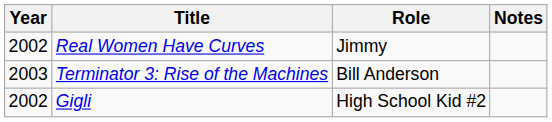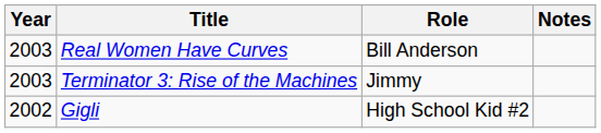Real Women Have Curves | Year: 2002 -> 2003
Real Women Have Curves | Role: Jimmy -> Bill Anderson
Terminator 3: Rise of the Machines | Role: Bill Anderson -> Jimmy
